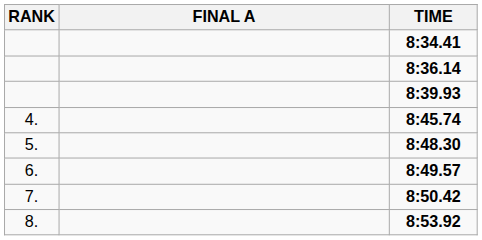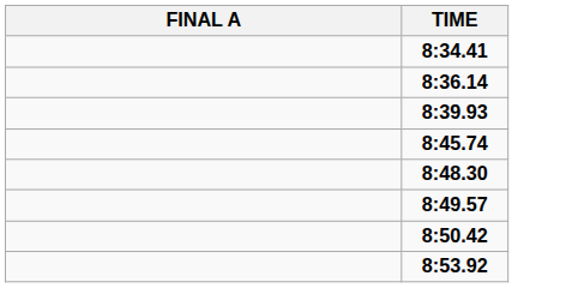- column: RANK | 4. | 5. | 6. | 7. | 8.
